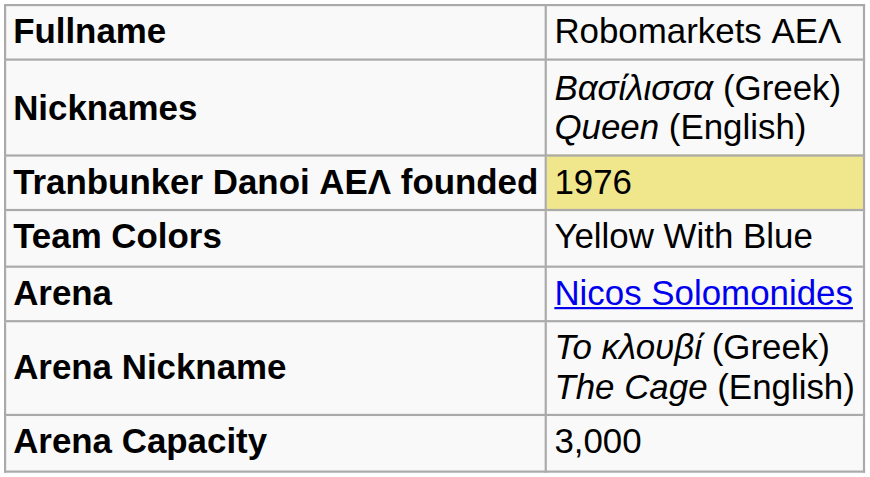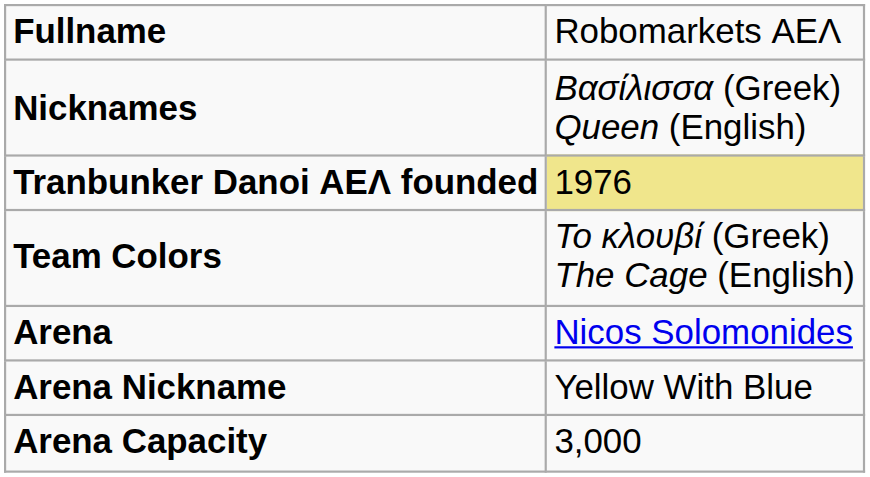Team Colors | column 2: Yellow With Blue -> Το κλουβί (Greek) The Cage (English)
Arena Nickname | column 2: Το κλουβί (Greek) The Cage (English) -> Yellow With Blue
